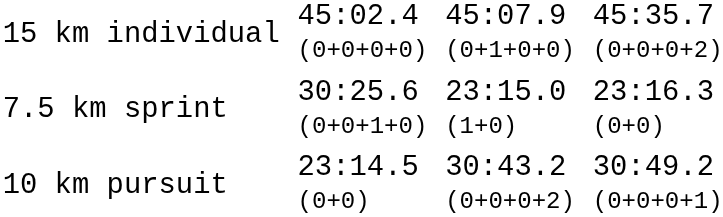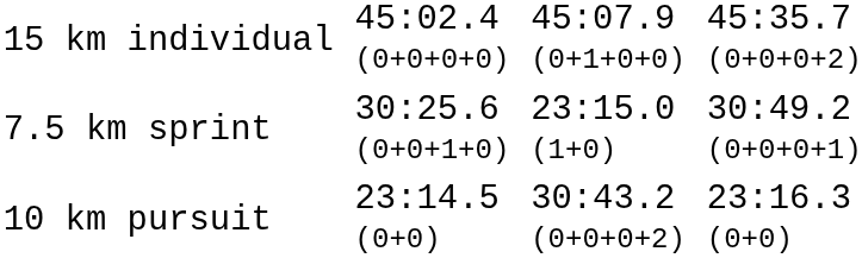7.5 km sprint | column 7: 23:16.3 (0+0) -> 30:49.2 (0+0+0+1)
10 km pursuit | column 7: 30:49.2 (0+0+0+1) -> 23:16.3 (0+0)
